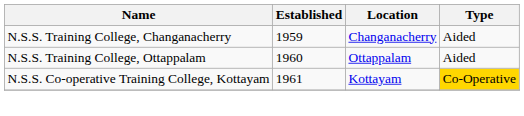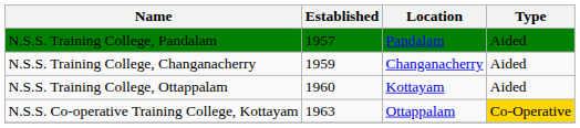+ row: N.S.S. Training College, Pandalam | 1957 | Pandalam | Aided
N.S.S. Training College, Ottappalam | Location: Ottappalam -> Kottayam
N.S.S. Co-operative Training College, Kottayam | Established: 1961 -> 1963
N.S.S. Co-operative Training College, Kottayam | Location: Kottayam -> Ottappalam
